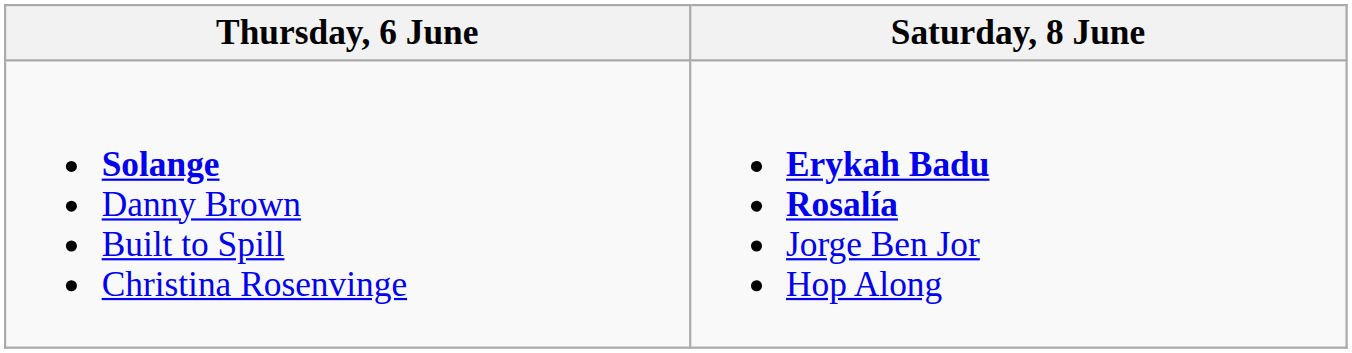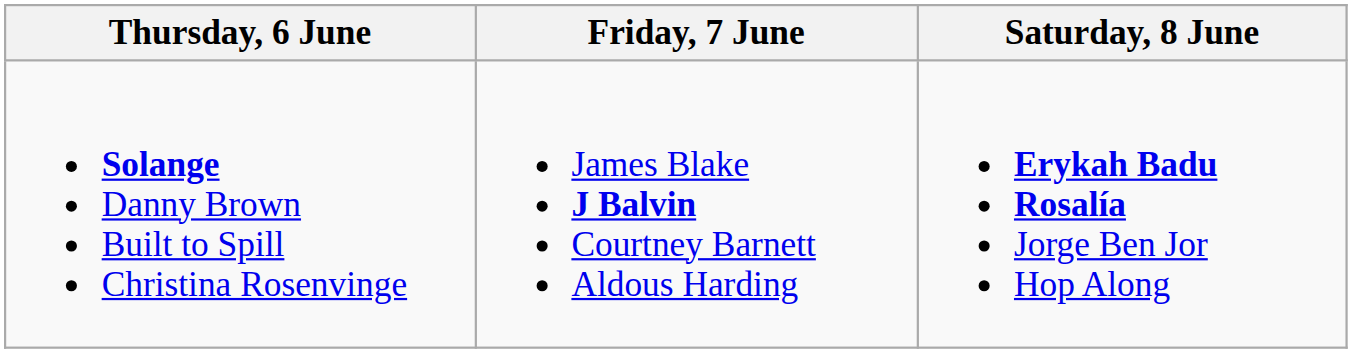+ column: Friday, 7 June | James Blake J Balvin Courtney Barnett Aldous Harding
